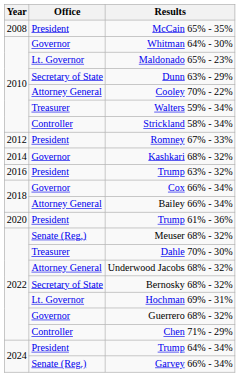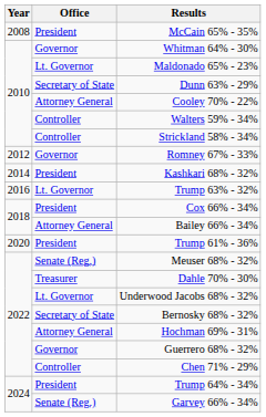Walters 59% - 34% | Office: Treasurer -> Controller
Romney 67% - 33% | Office: President -> Governor
Kashkari 68% - 32% | Office: Governor -> President
Trump 63% - 32% | Office: President -> Lt. Governor
Cox 66% - 34% | Office: Governor -> President
Underwood Jacobs 68% - 32% | Office: Attorney General -> Lt. Governor
Hochman 69% - 31% | Office: Lt. Governor -> Attorney General
